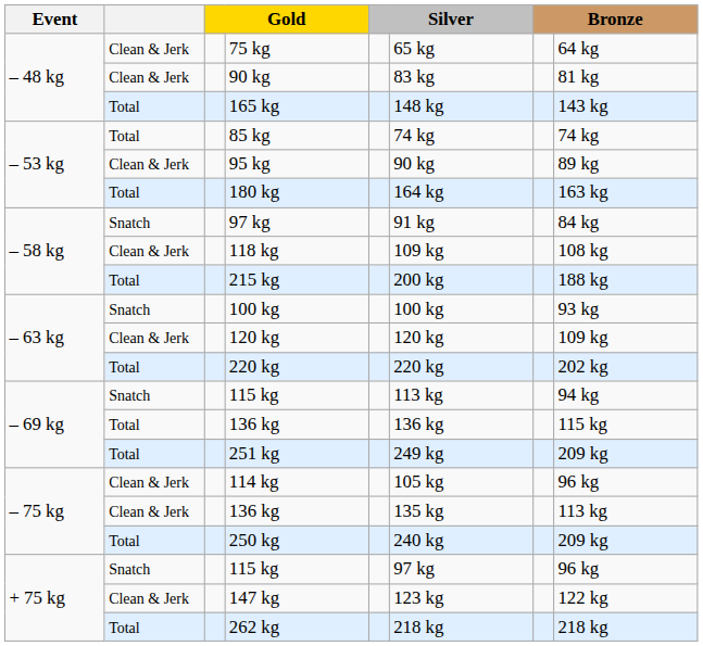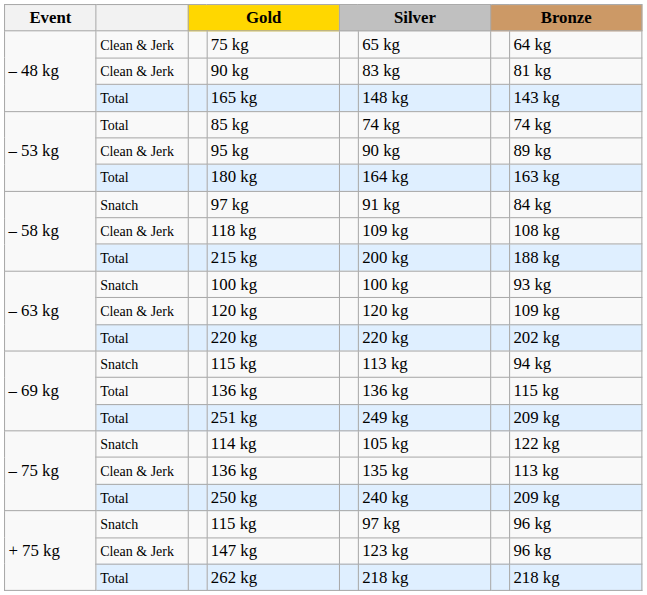114 kg | column 2: Clean & Jerk -> Snatch
114 kg | column 8: 96 kg -> 122 kg
147 kg | column 8: 122 kg -> 96 kg
